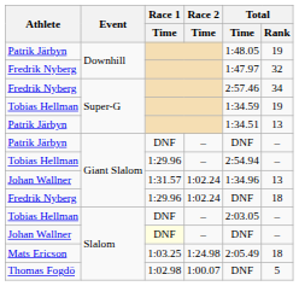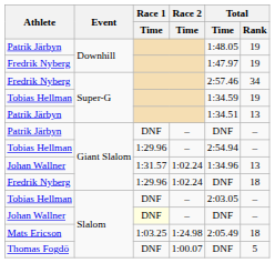Fredrik Nyberg / Downhill | Total / Rank: 32 -> 19
Thomas Fogdö | Race 1 / Time: 1:02.98 -> DNF
